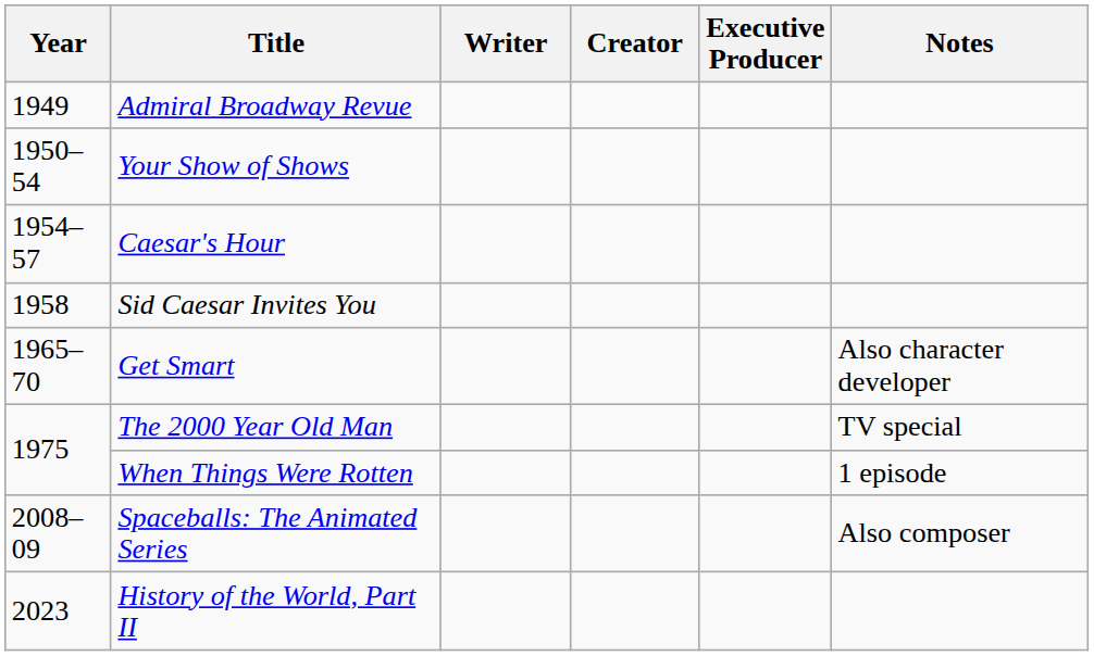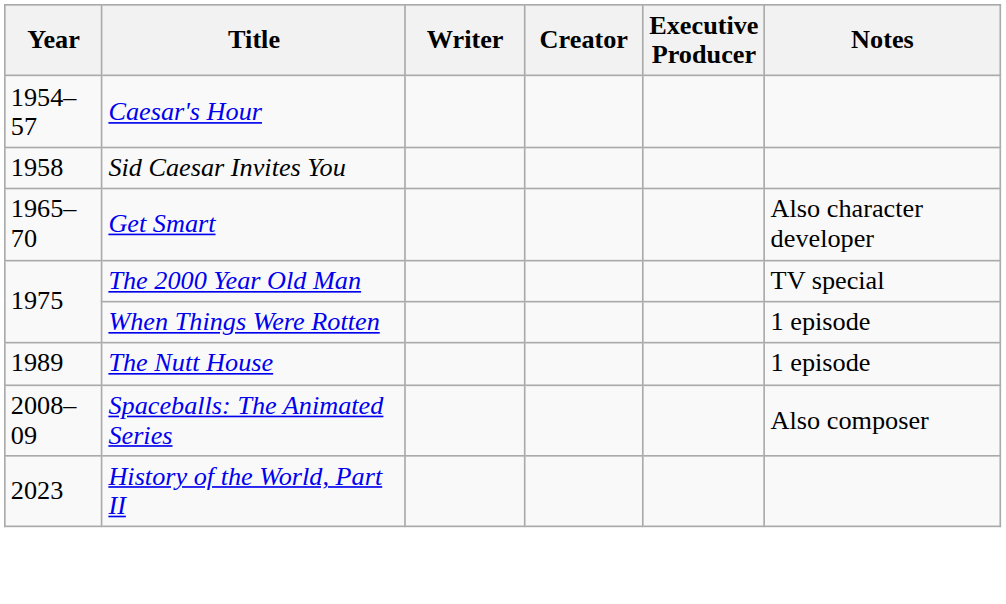- row: 1949 | Admiral Broadway Revue
- row: 1950–54 | Your Show of Shows
+ row: 1989 | The Nutt House | 1 episode
